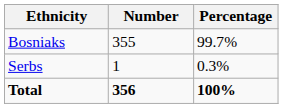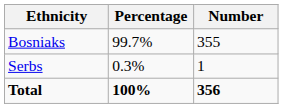columns swapped: Number <-> Percentage
